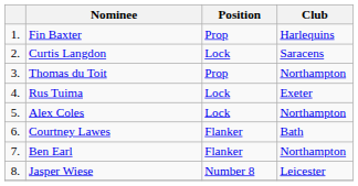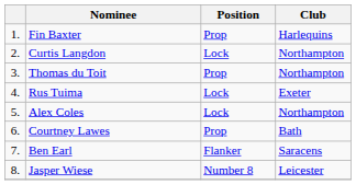Curtis Langdon | Club: Saracens -> Northampton
Courtney Lawes | Position: Flanker -> Prop
Ben Earl | Club: Northampton -> Saracens
